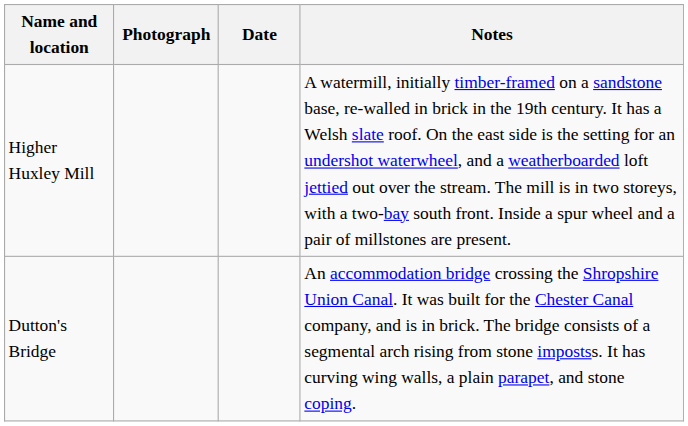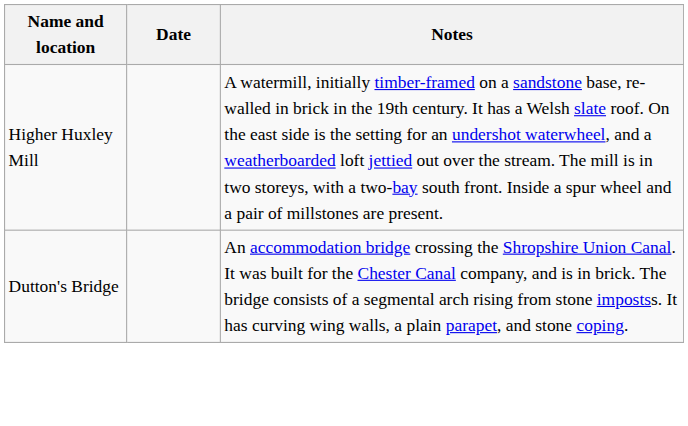- column: Photograph
